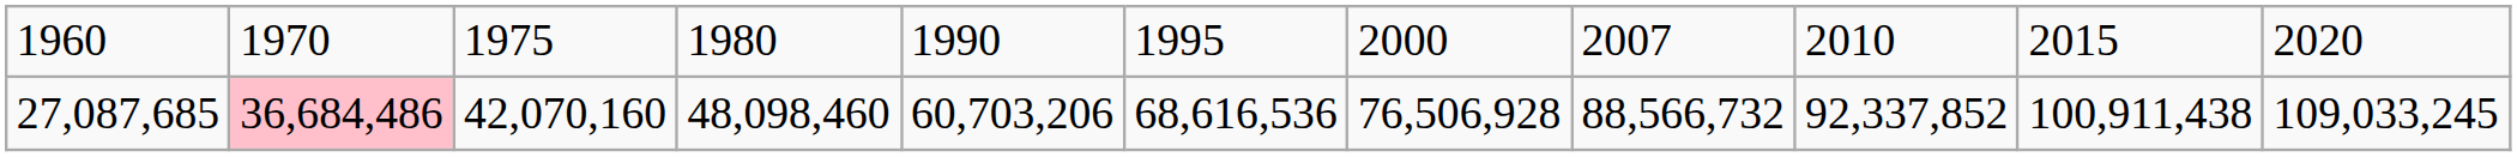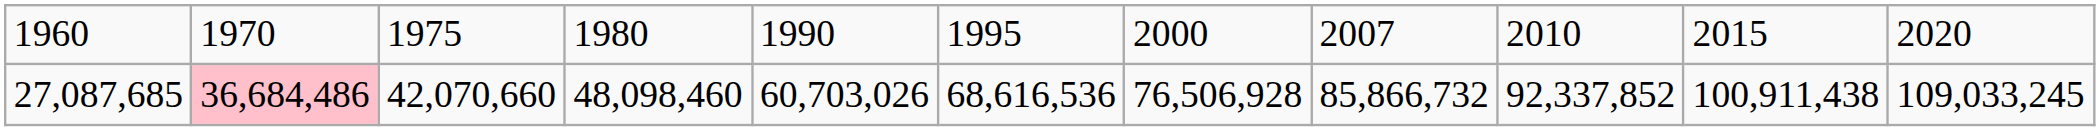27,087,685 | column 3: 42,070,160 -> 42,070,660
27,087,685 | column 5: 60,703,206 -> 60,703,026
27,087,685 | column 8: 88,566,732 -> 85,866,732
